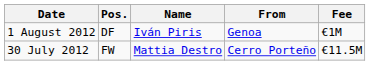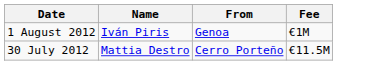- column: Pos. | DF | FW
